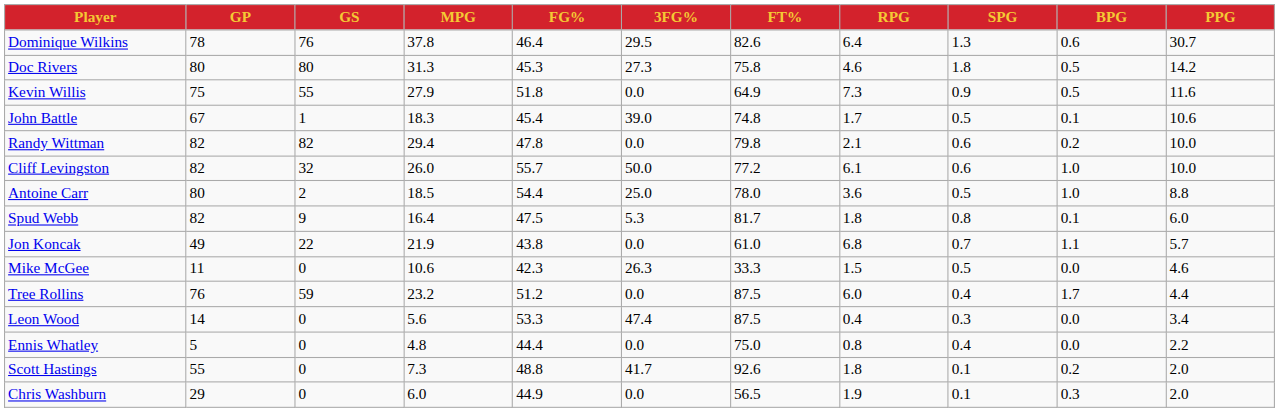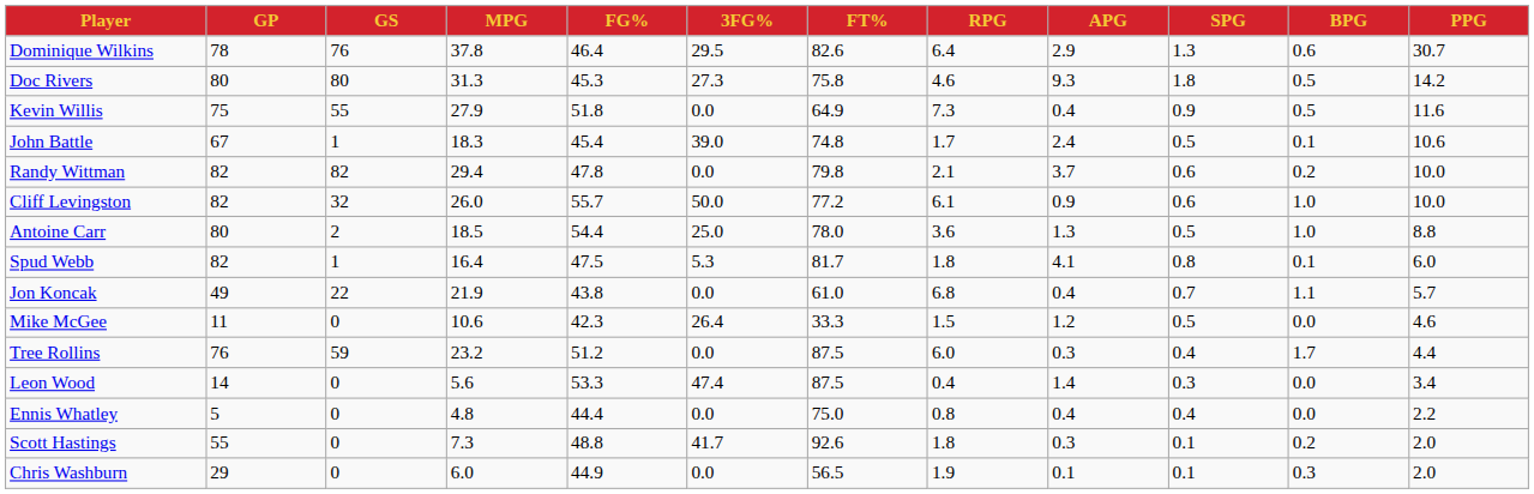+ column: APG | 2.9 | 9.3 | 0.4 | 2.4 | 3.7 | 0.9 | 1.3 | 4.1 | 0.4 | 1.2 | 0.3 | 1.4 | 0.4 | 0.3 | 0.1
Spud Webb | GS: 9 -> 1
Mike McGee | 3FG%: 26.3 -> 26.4
